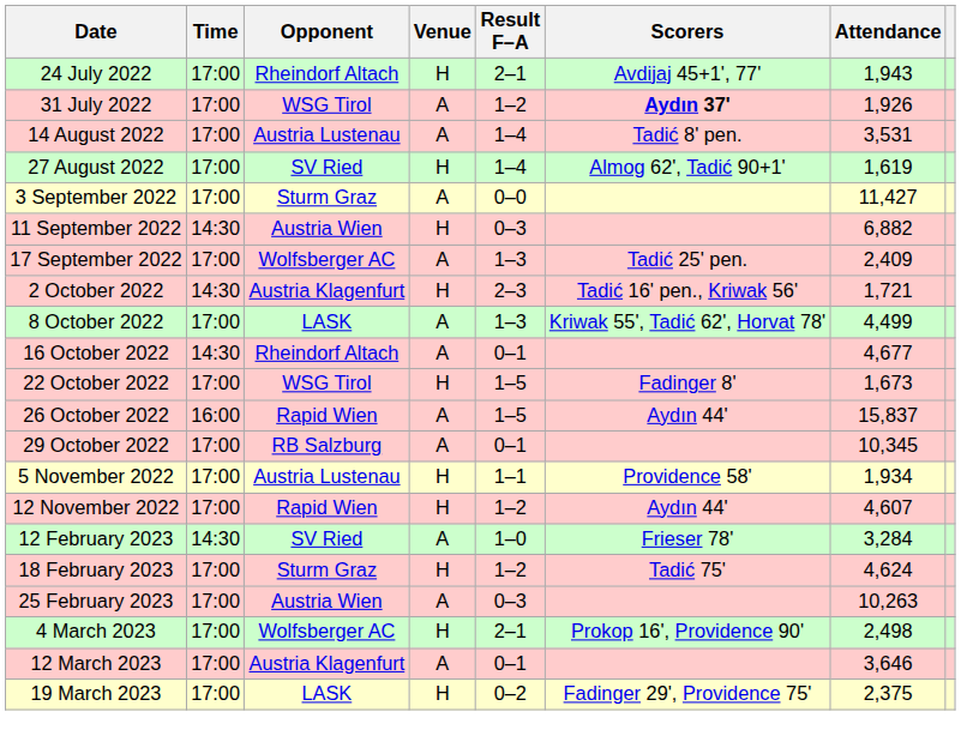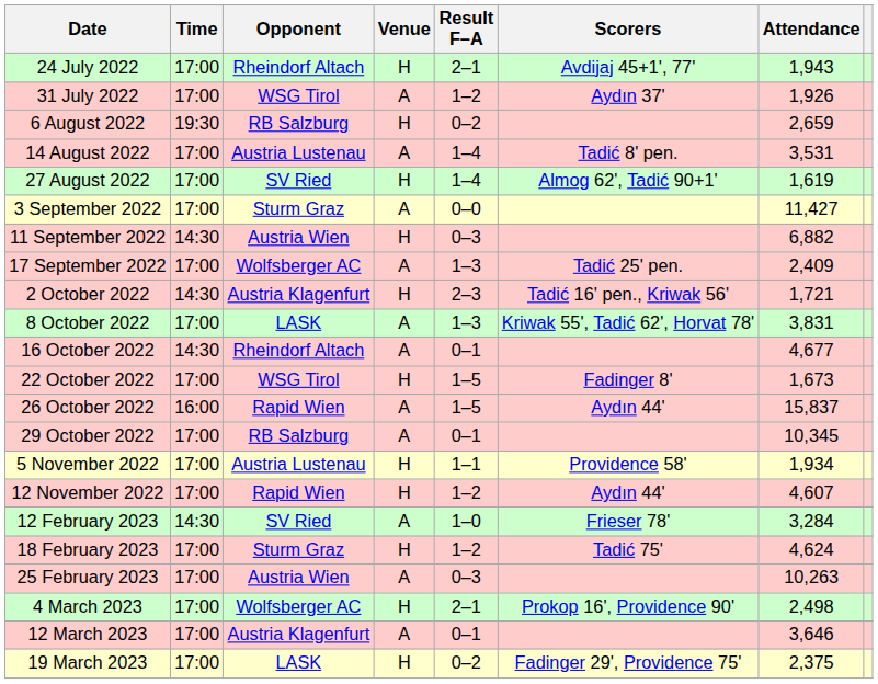31 July 2022 | Scorers: bold -> normal
+ row: 6 August 2022 | 19:30 | RB Salzburg | H | 0–2 | 2,659
8 October 2022 | Attendance: 4,499 -> 3,831
